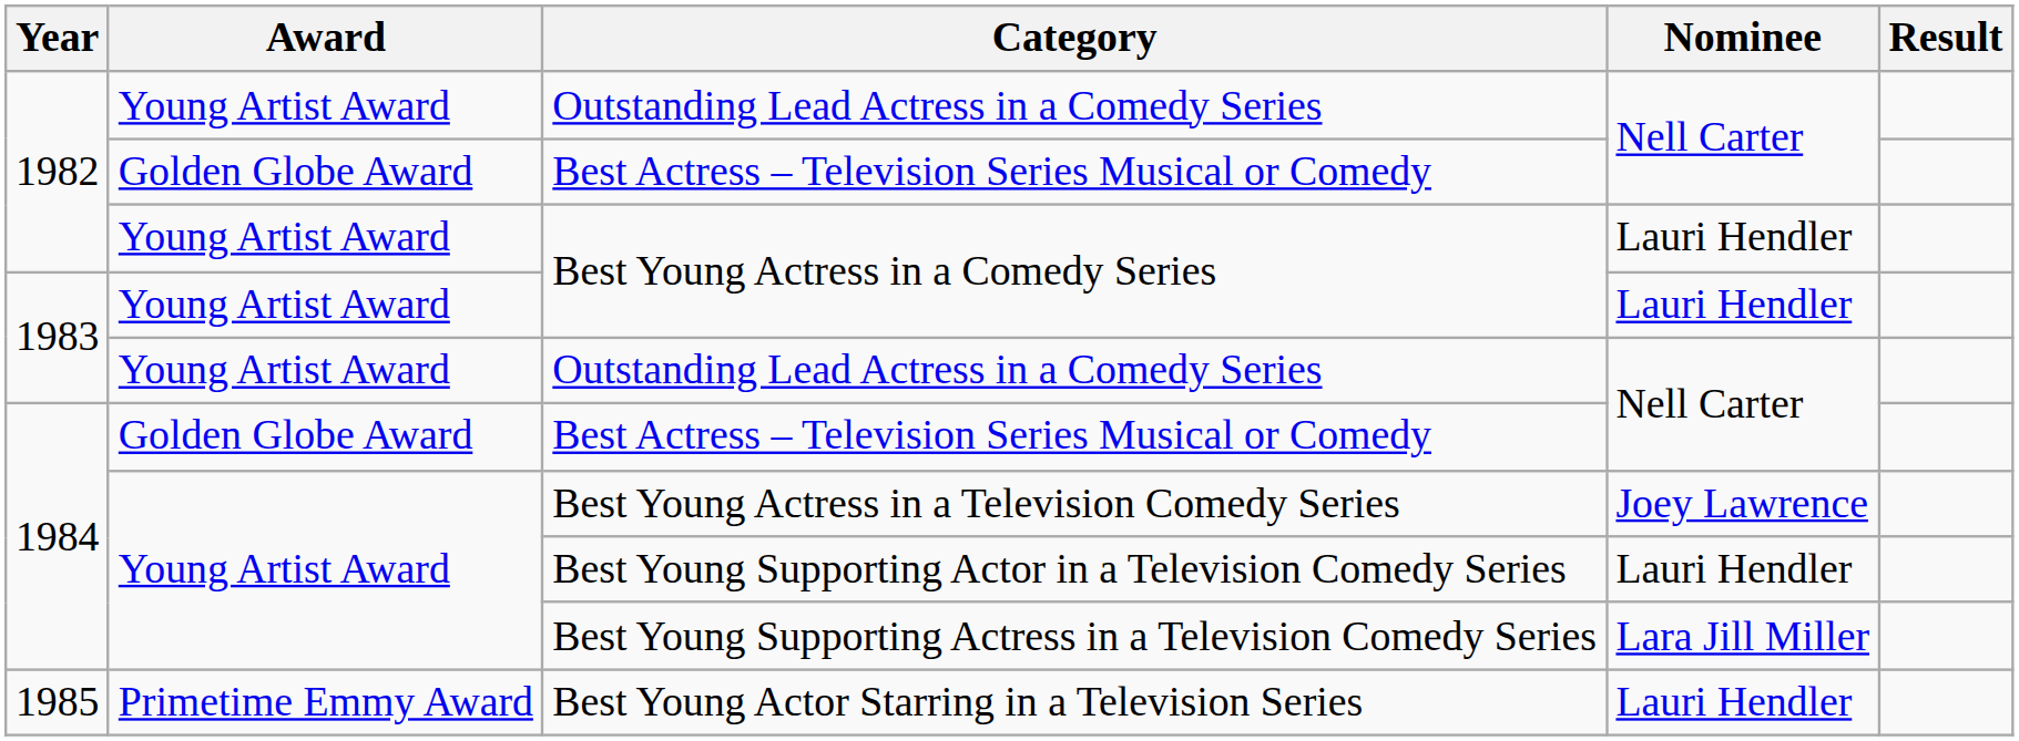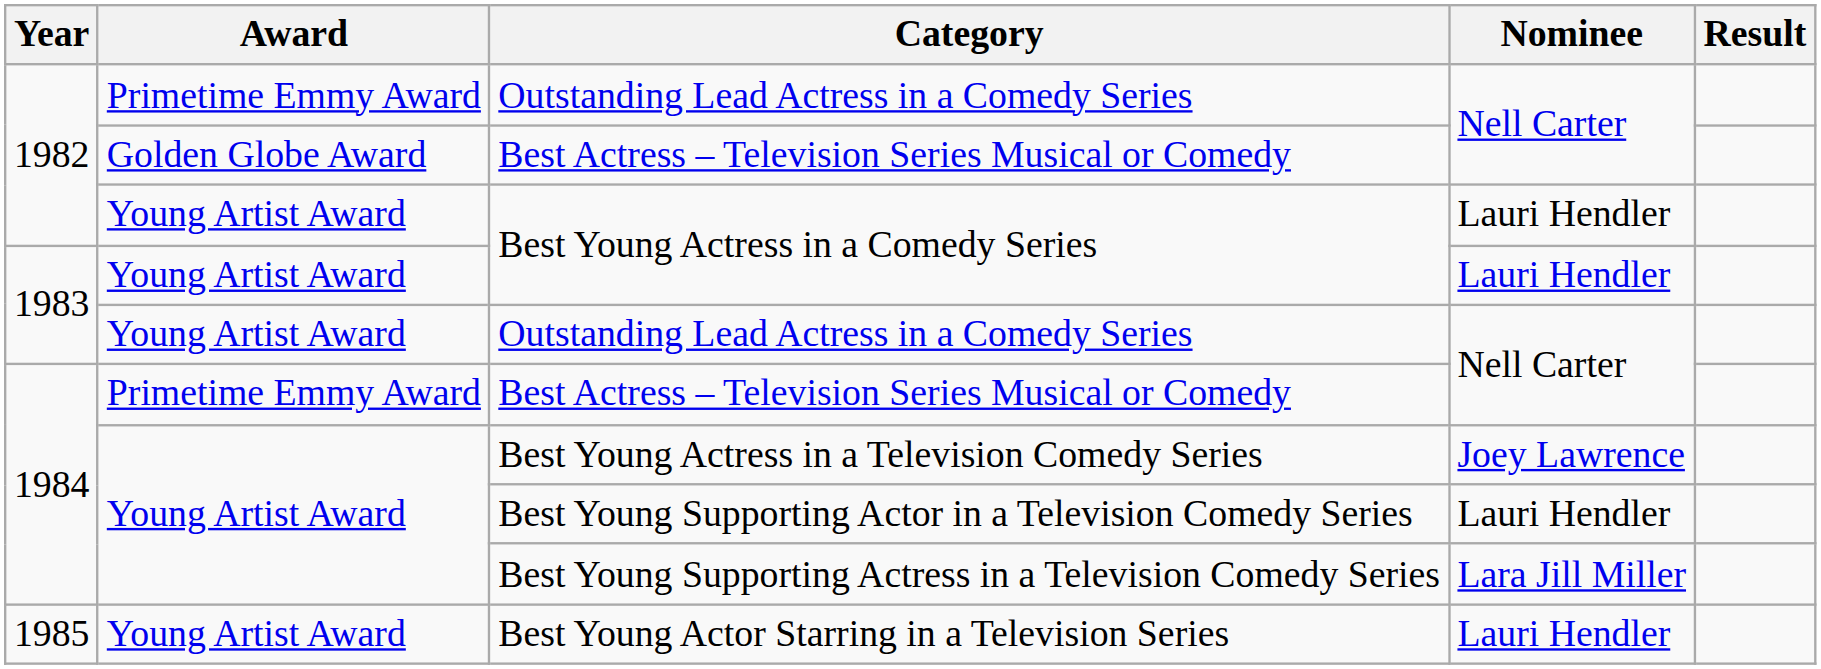1982 / Outstanding Lead Actress in a Comedy Series | Award: Young Artist Award -> Primetime Emmy Award
1984 / Best Actress – Television Series Musical or Comedy | Award: Golden Globe Award -> Primetime Emmy Award
Best Young Actor Starring in a Television Series | Award: Primetime Emmy Award -> Young Artist Award
